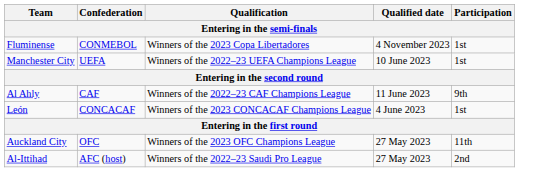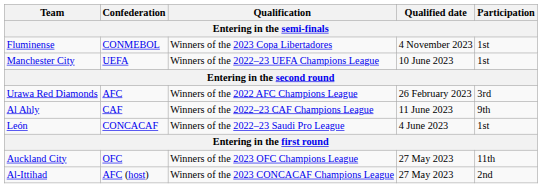+ row: Urawa Red Diamonds | AFC | Winners of the 2022 AFC Champions League | 26 February 2023 | 3rd
León | Qualification: Winners of the 2023 CONCACAF Champions League -> Winners of the 2022–23 Saudi Pro League
Al-Ittihad | Qualification: Winners of the 2022–23 Saudi Pro League -> Winners of the 2023 CONCACAF Champions League
